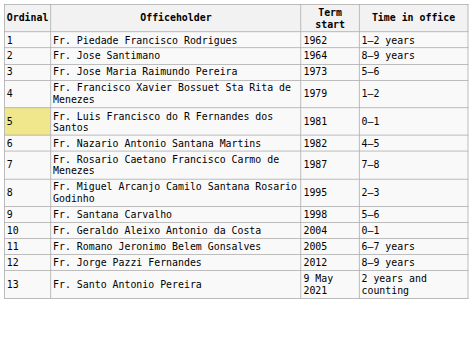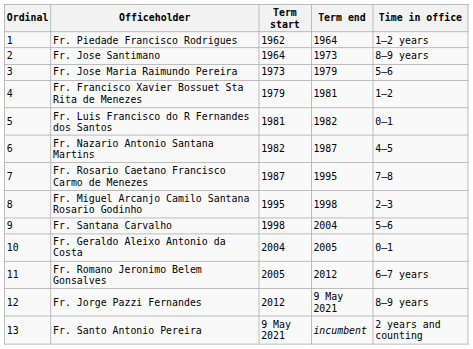+ column: Term end | 1964 | 1973 | 1979 | 1981 | 1982 | 1987 | 1995 | 1998 | 2004 | 2005 | 2012 | 9 May 2021 | incumbent
Fr. Luis Francisco do R Fernandes dos Santos | Ordinal: khaki background -> no background
